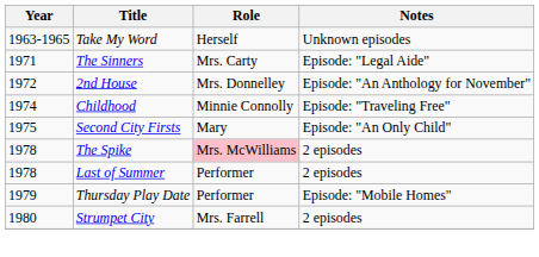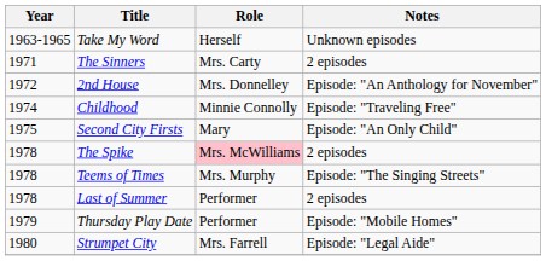The Sinners | Notes: Episode: "Legal Aide" -> 2 episodes
+ row: 1978 | Teems of Times | Mrs. Murphy | Episode: "The Singing Streets"
Strumpet City | Notes: 2 episodes -> Episode: "Legal Aide"
